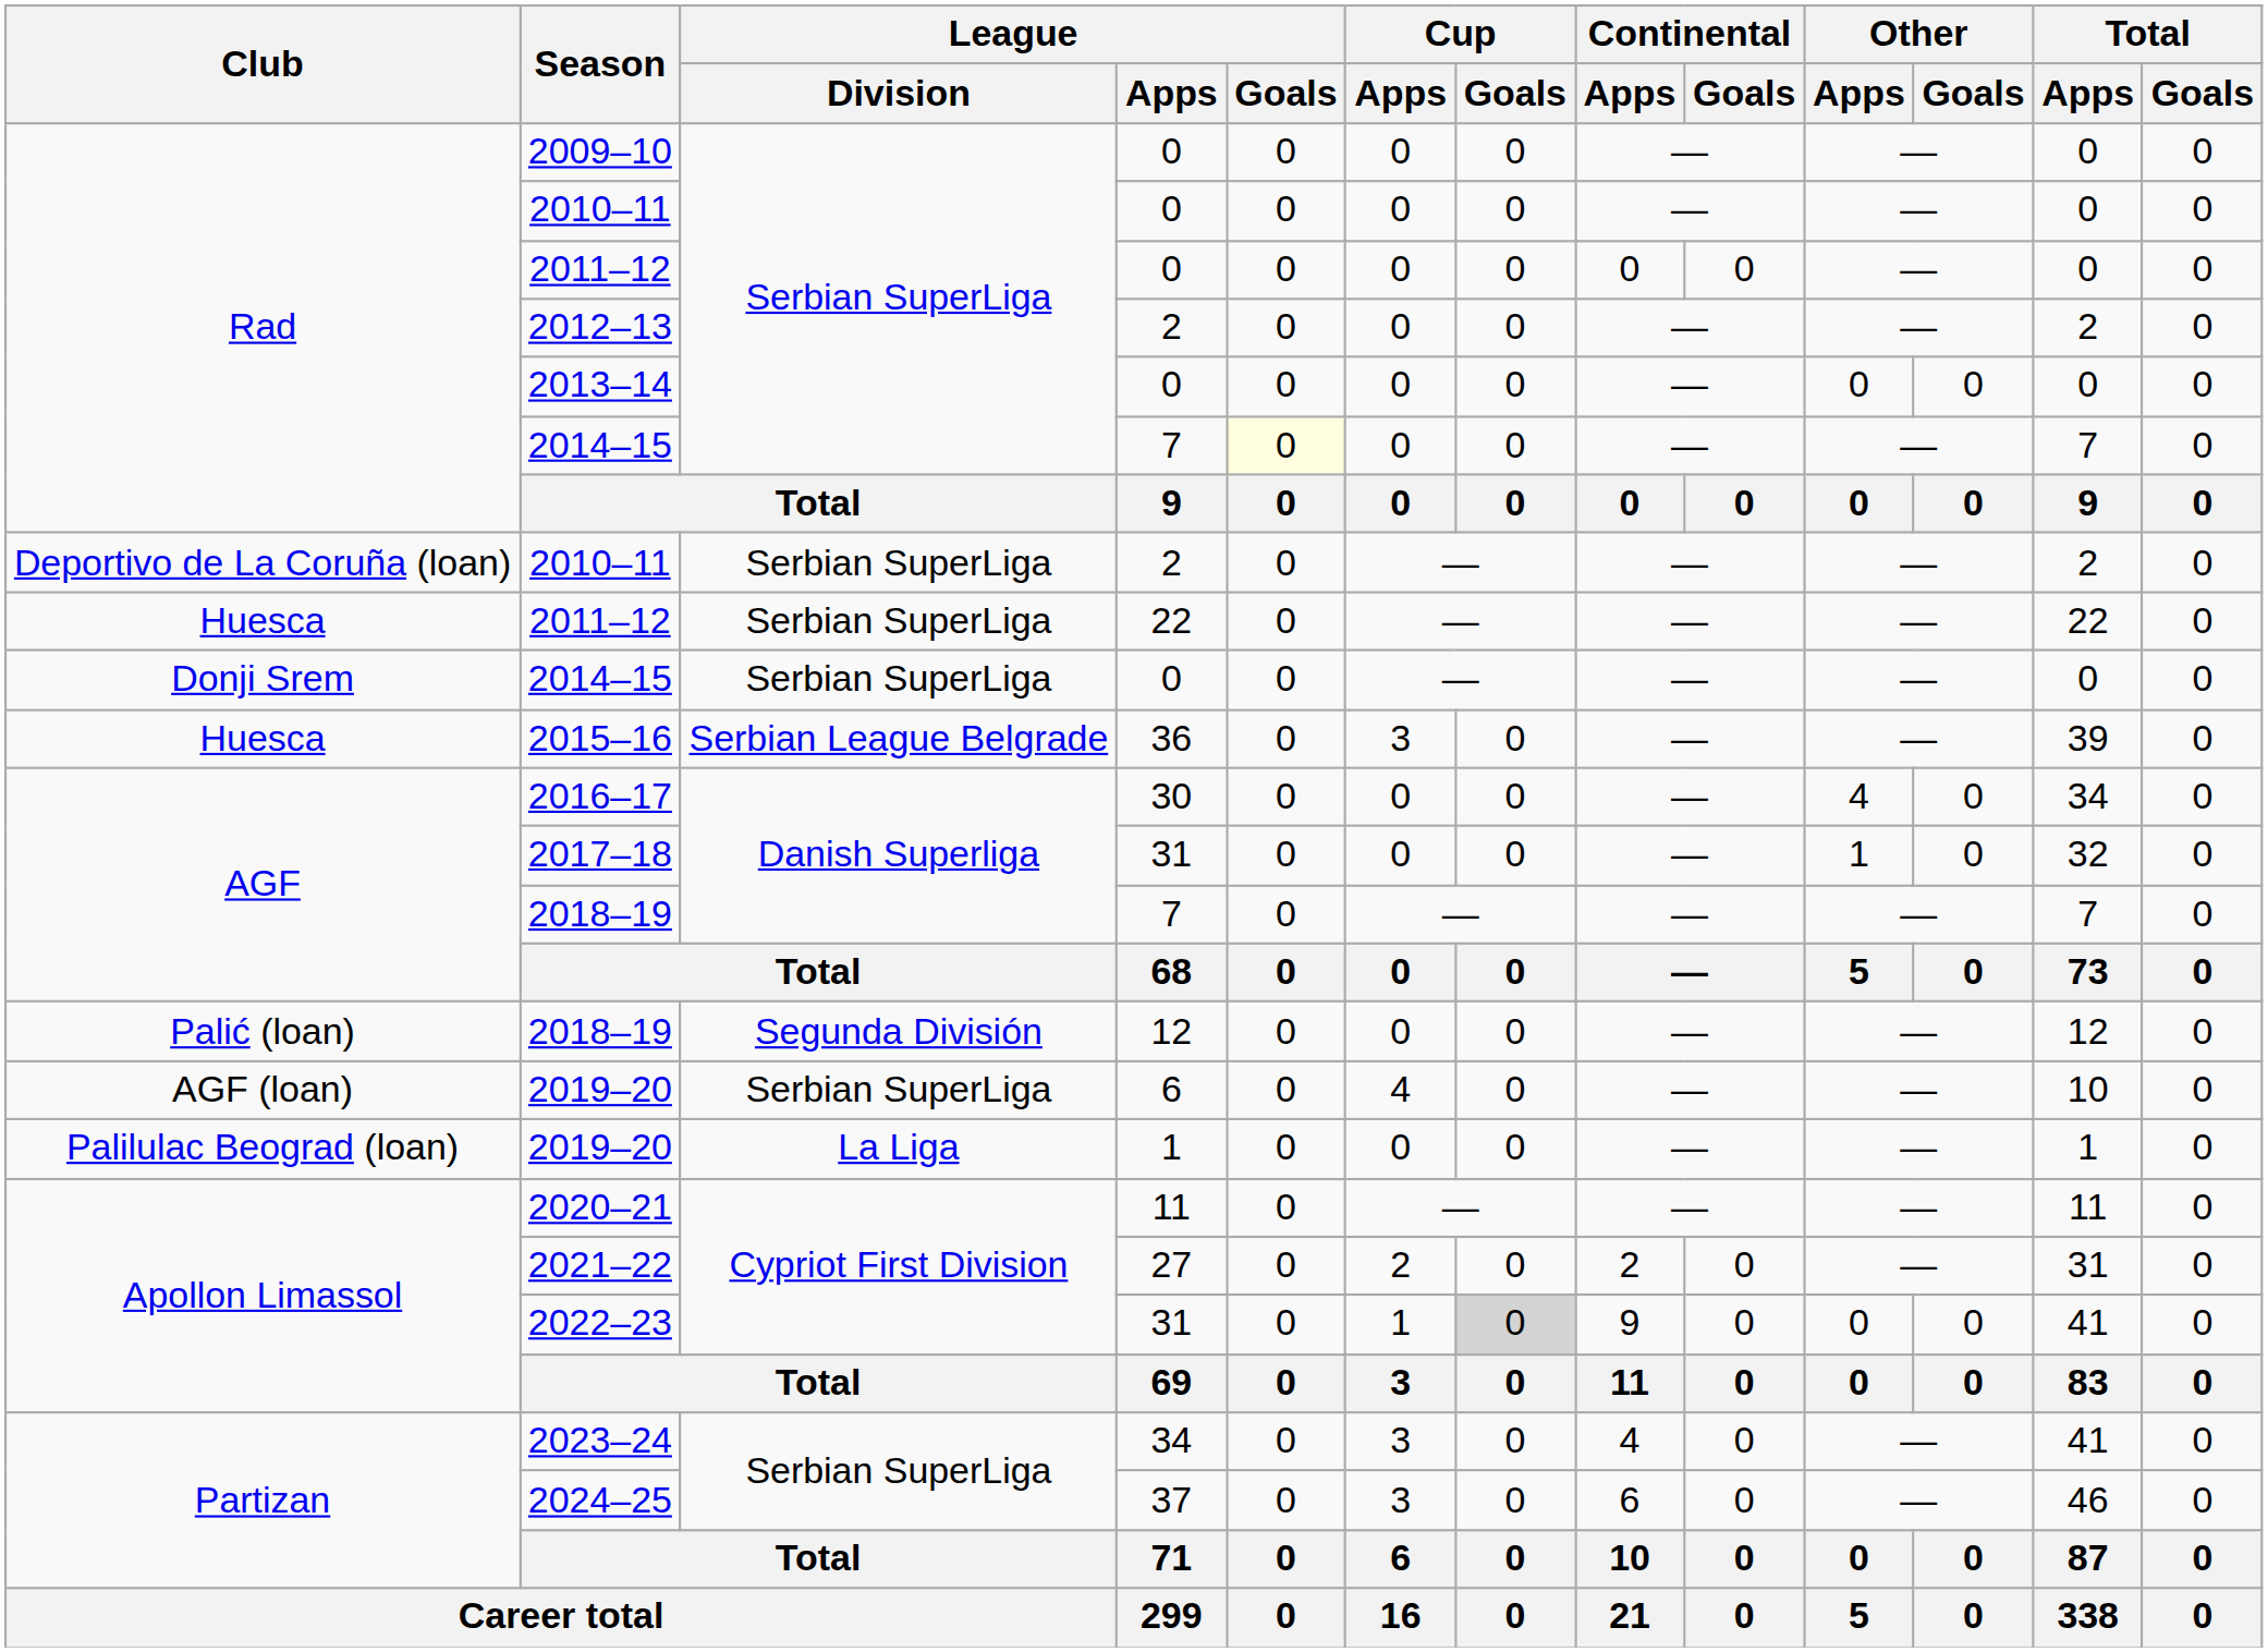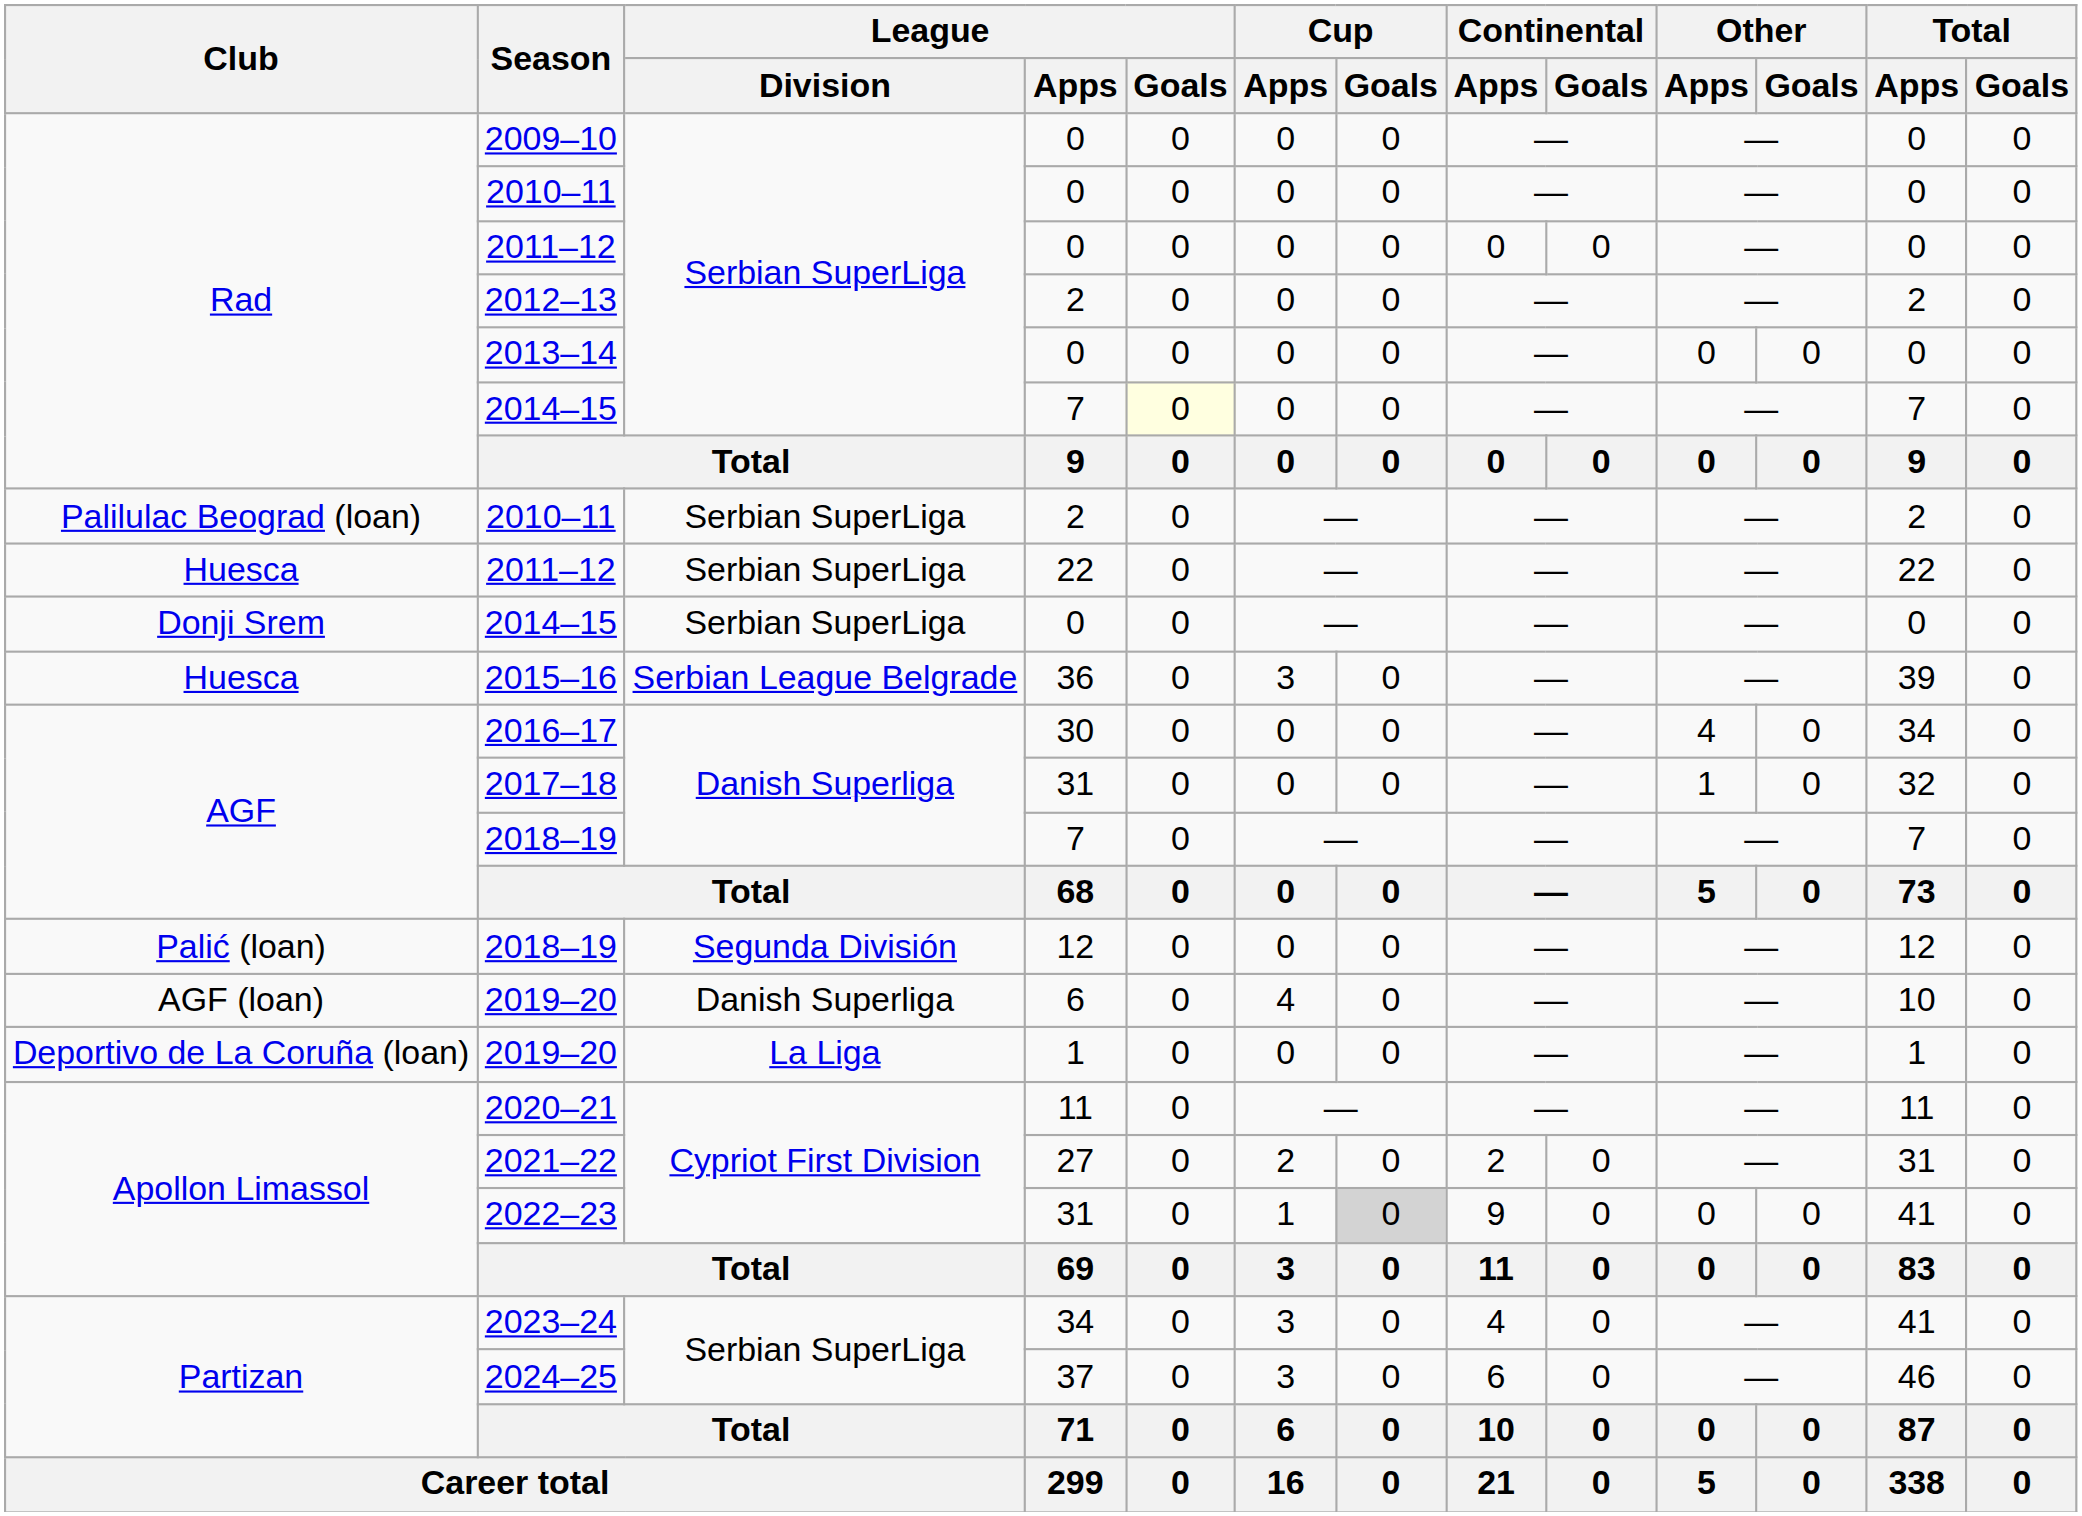2010–11 / 2 | Club: Deportivo de La Coruña (loan) -> Palilulac Beograd (loan)
2019–20 / 6 | League / Division: Serbian SuperLiga -> Danish Superliga
2019–20 / 1 | Club: Palilulac Beograd (loan) -> Deportivo de La Coruña (loan)
